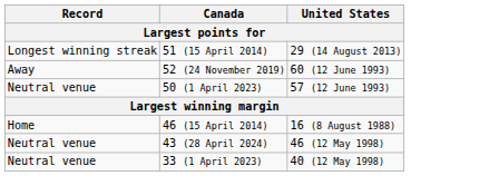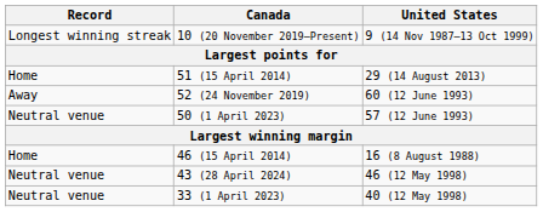+ row: Longest winning streak | 10 (20 November 2019–Present) | 9 (14 Nov 1987–13 Oct 1999)
51 (15 April 2014) | Record: Longest winning streak -> Home
